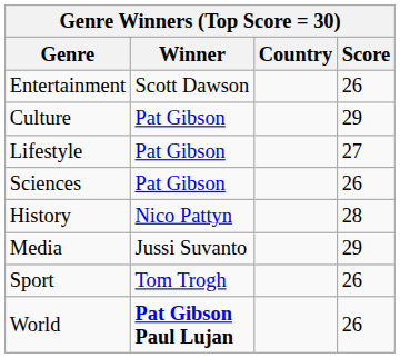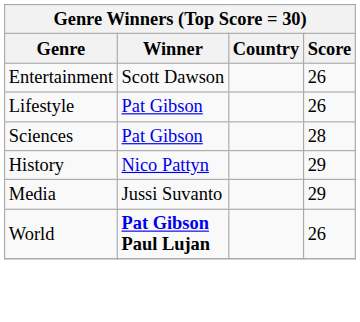- row: Culture | Pat Gibson | 29
Lifestyle | Score: 27 -> 26
Sciences | Score: 26 -> 28
History | Score: 28 -> 29
- row: Sport | Tom Trogh | 26
